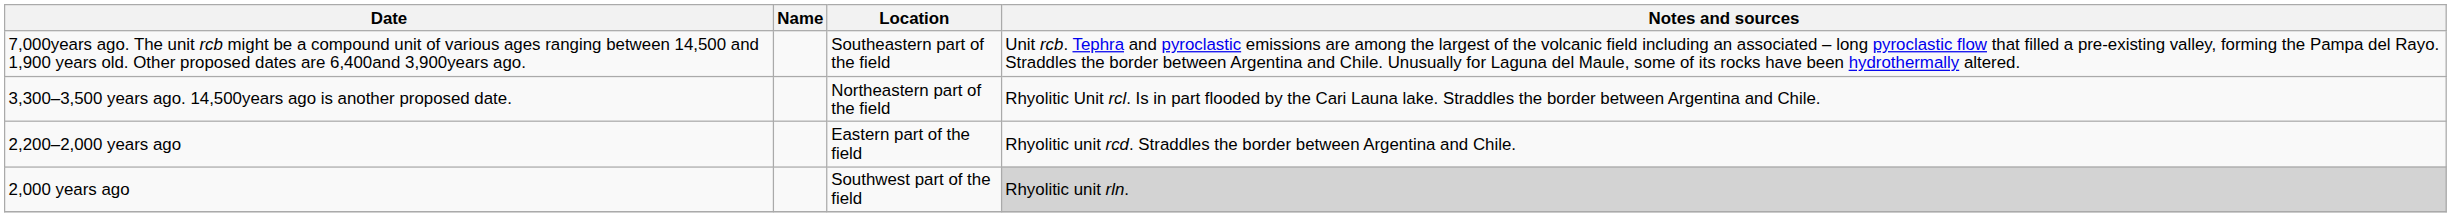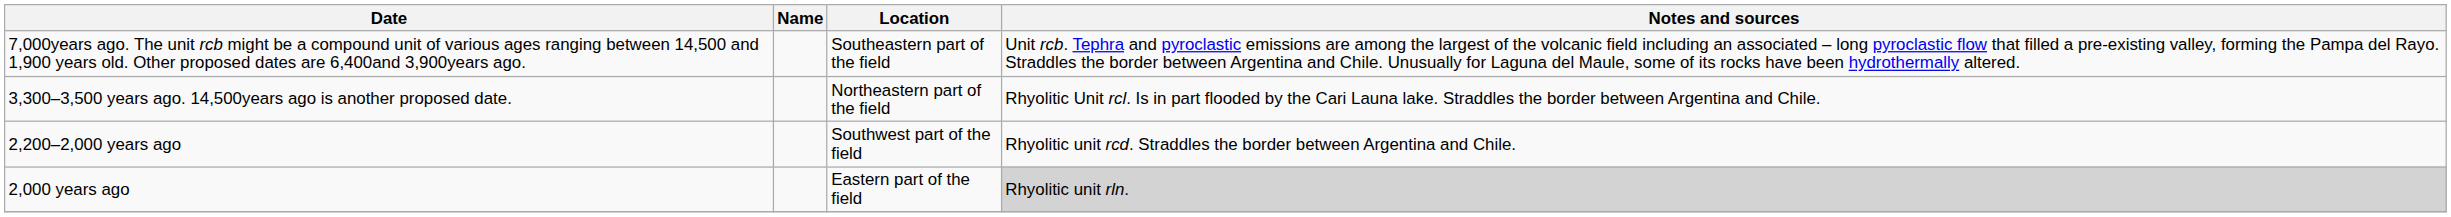2,200–2,000 years ago | Location: Eastern part of the field -> Southwest part of the field
2,000 years ago | Location: Southwest part of the field -> Eastern part of the field
